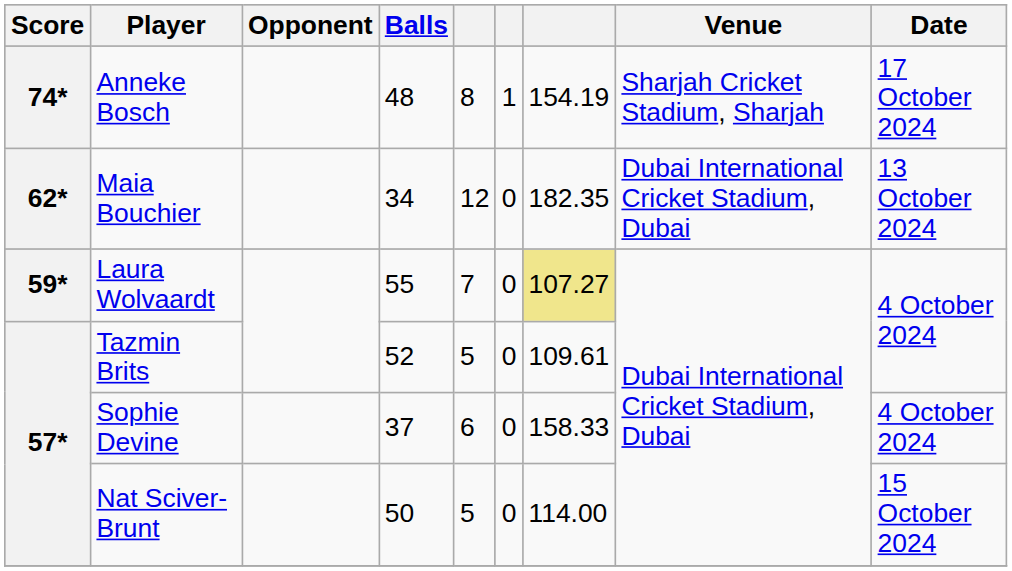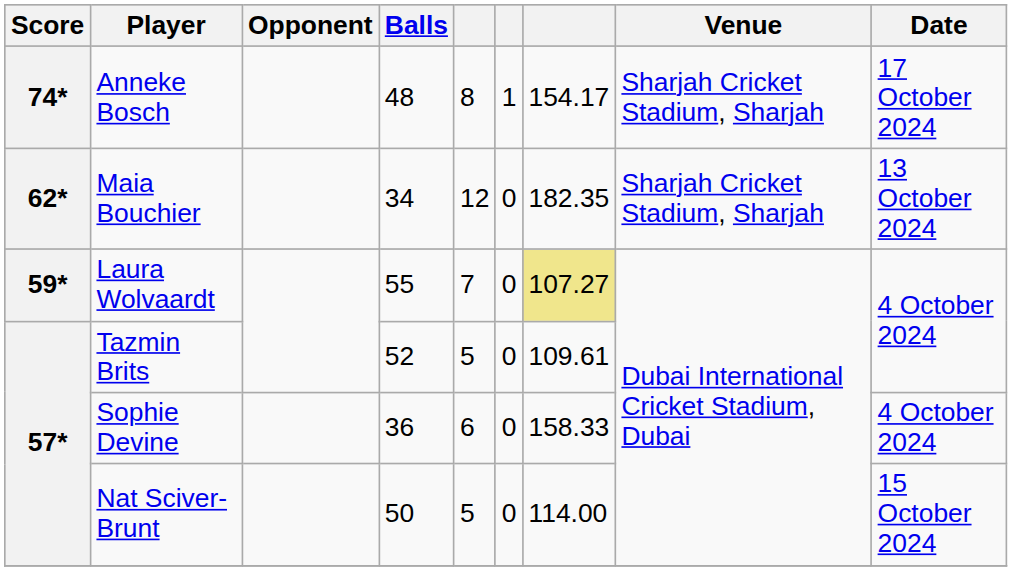Anneke Bosch | column 7: 154.19 -> 154.17
Maia Bouchier | Venue: Dubai International Cricket Stadium, Dubai -> Sharjah Cricket Stadium, Sharjah
Sophie Devine | Balls: 37 -> 36
